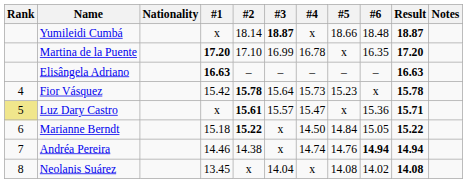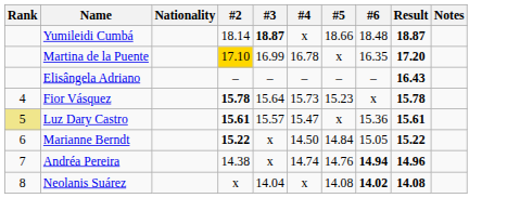- column: #1 | x | 17.20 | 16.63 | 15.42 | x | 15.18 | 14.46 | 13.45
Martina de la Puente | #2: no background -> gold background
Elisângela Adriano | Result: 16.63 -> 16.43
Luz Dary Castro | Result: 15.71 -> 15.61
Andréa Pereira | Result: 14.94 -> 14.96
Neolanis Suárez | #6: normal -> bold
